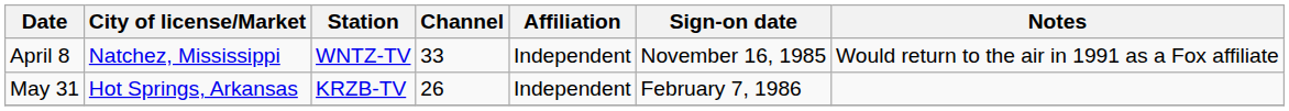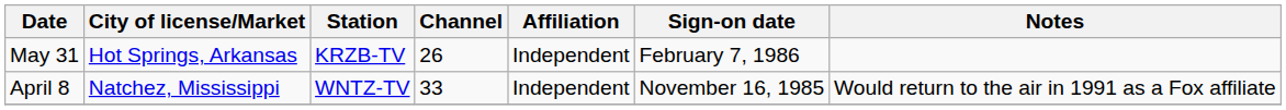rows swapped: April 8 <-> May 31
